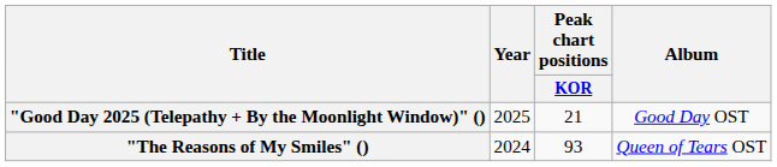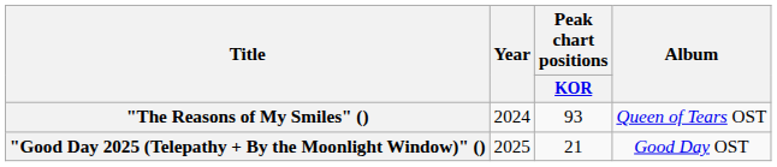rows swapped: "The Reasons of My Smiles" () <-> "Good Day 2025 (Telepathy + By the Moonlight Window)" ()
